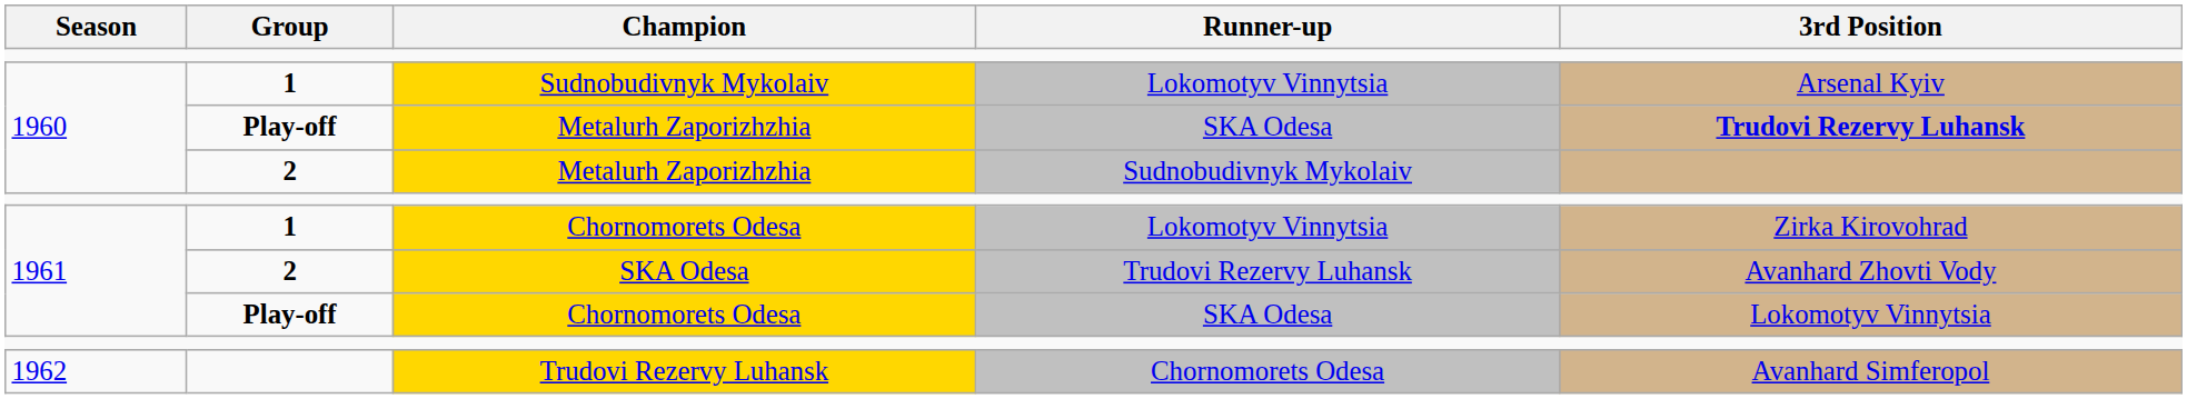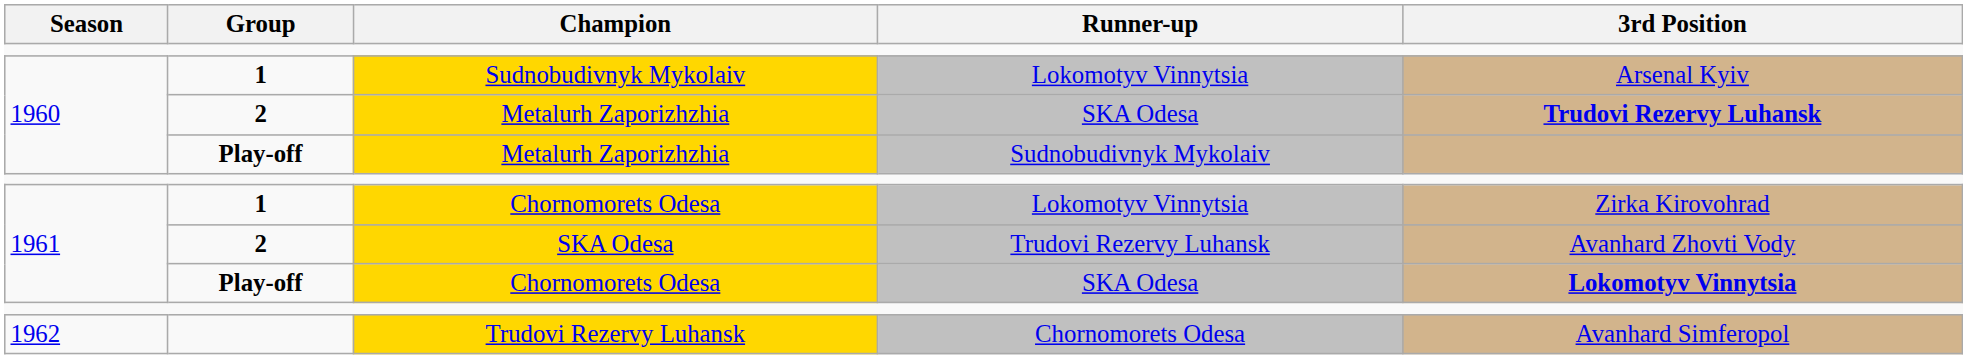Metalurh Zaporizhzhia / SKA Odesa | Group: Play-off -> 2
Metalurh Zaporizhzhia / Sudnobudivnyk Mykolaiv | Group: 2 -> Play-off
Chornomorets Odesa / SKA Odesa | 3rd Position: normal -> bold
